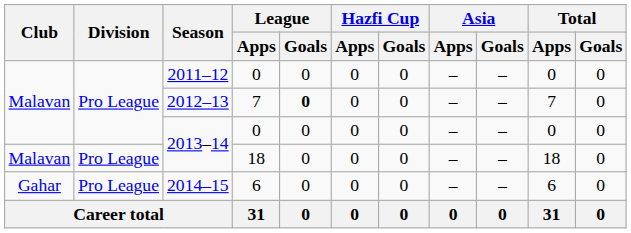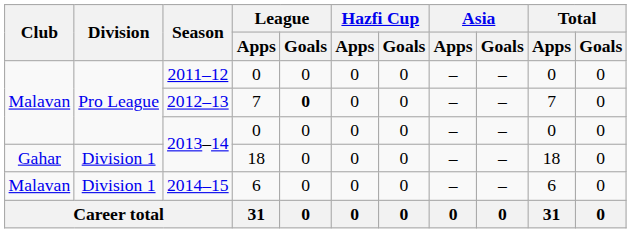2013–14 / 18 | Club: Malavan -> Gahar
2013–14 / 18 | Division: Pro League -> Division 1
2014–15 | Club: Gahar -> Malavan
2014–15 | Division: Pro League -> Division 1
